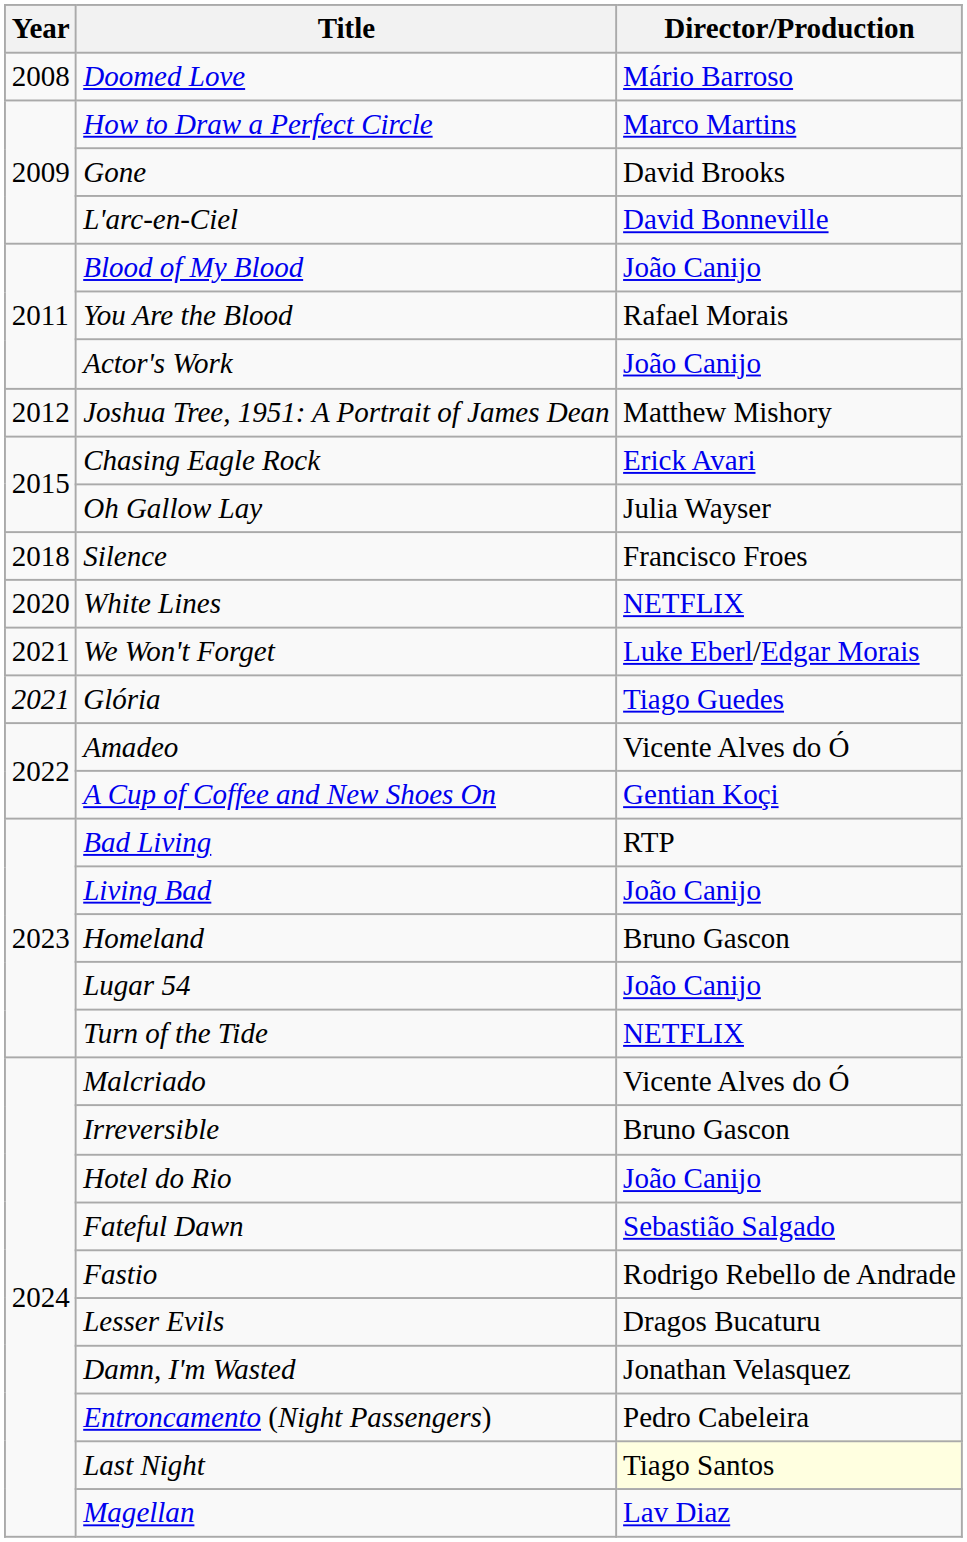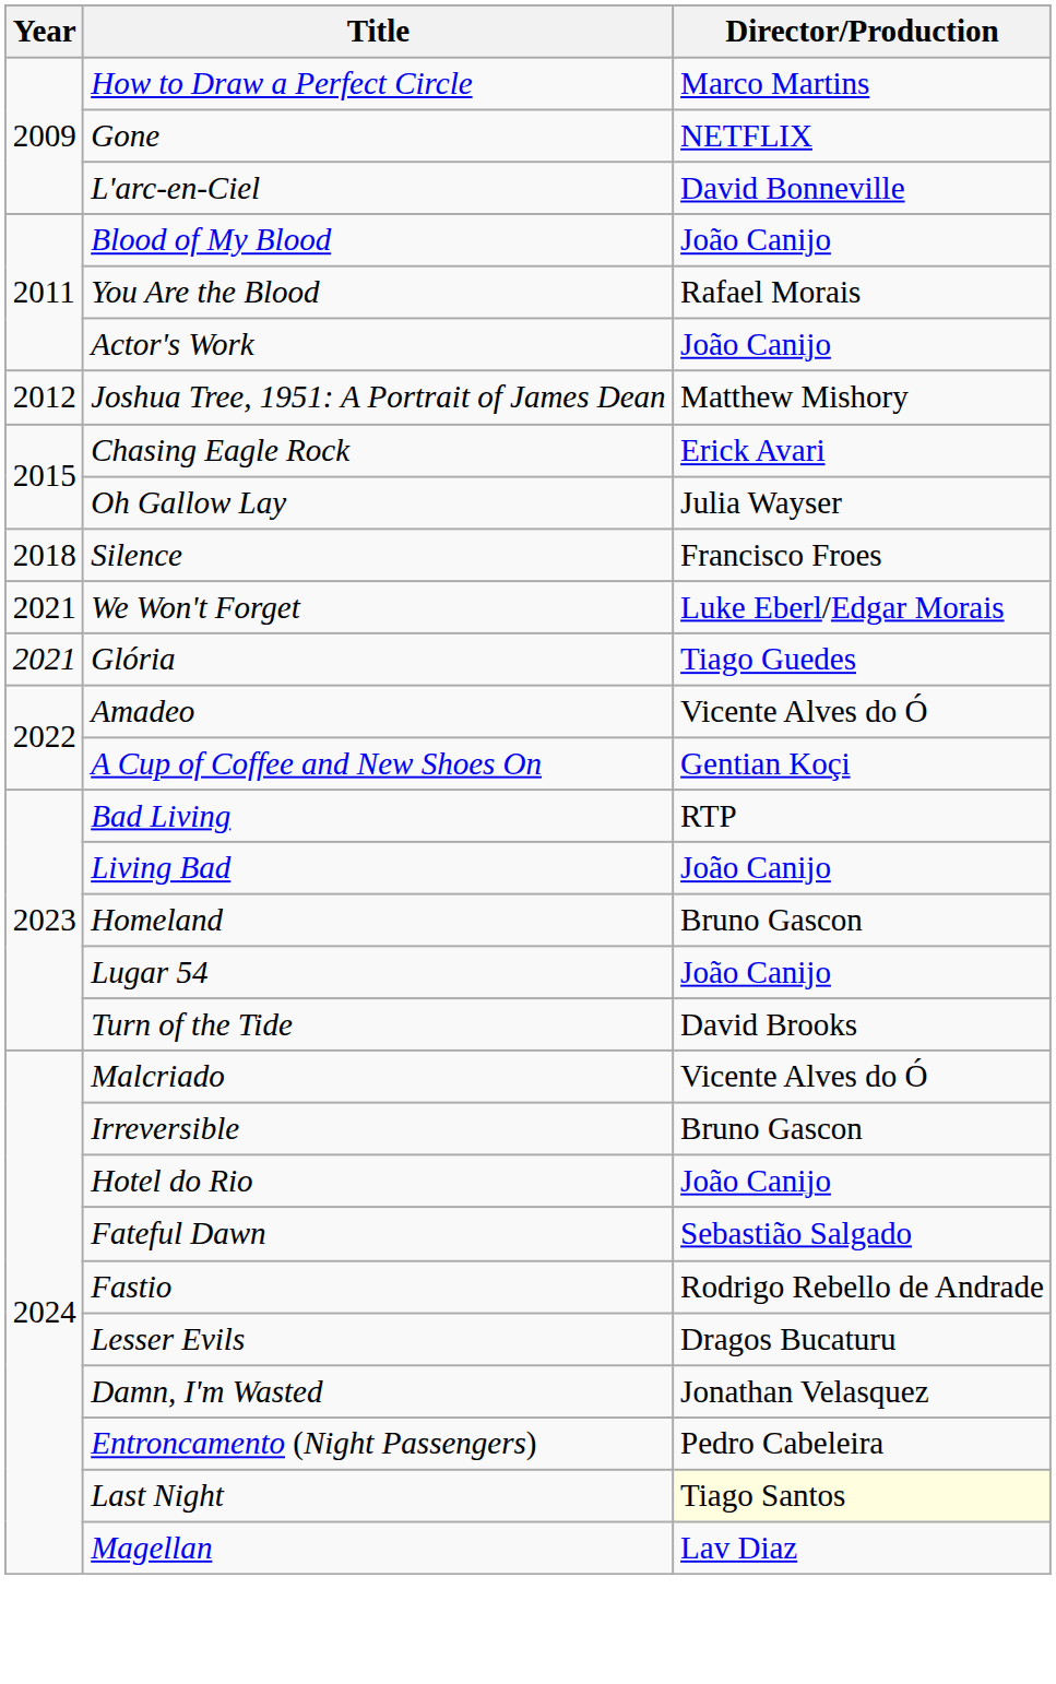- row: 2008 | Doomed Love | Mário Barroso
Gone | Director/Production: David Brooks -> NETFLIX
- row: 2020 | White Lines | NETFLIX
Turn of the Tide | Director/Production: NETFLIX -> David Brooks
